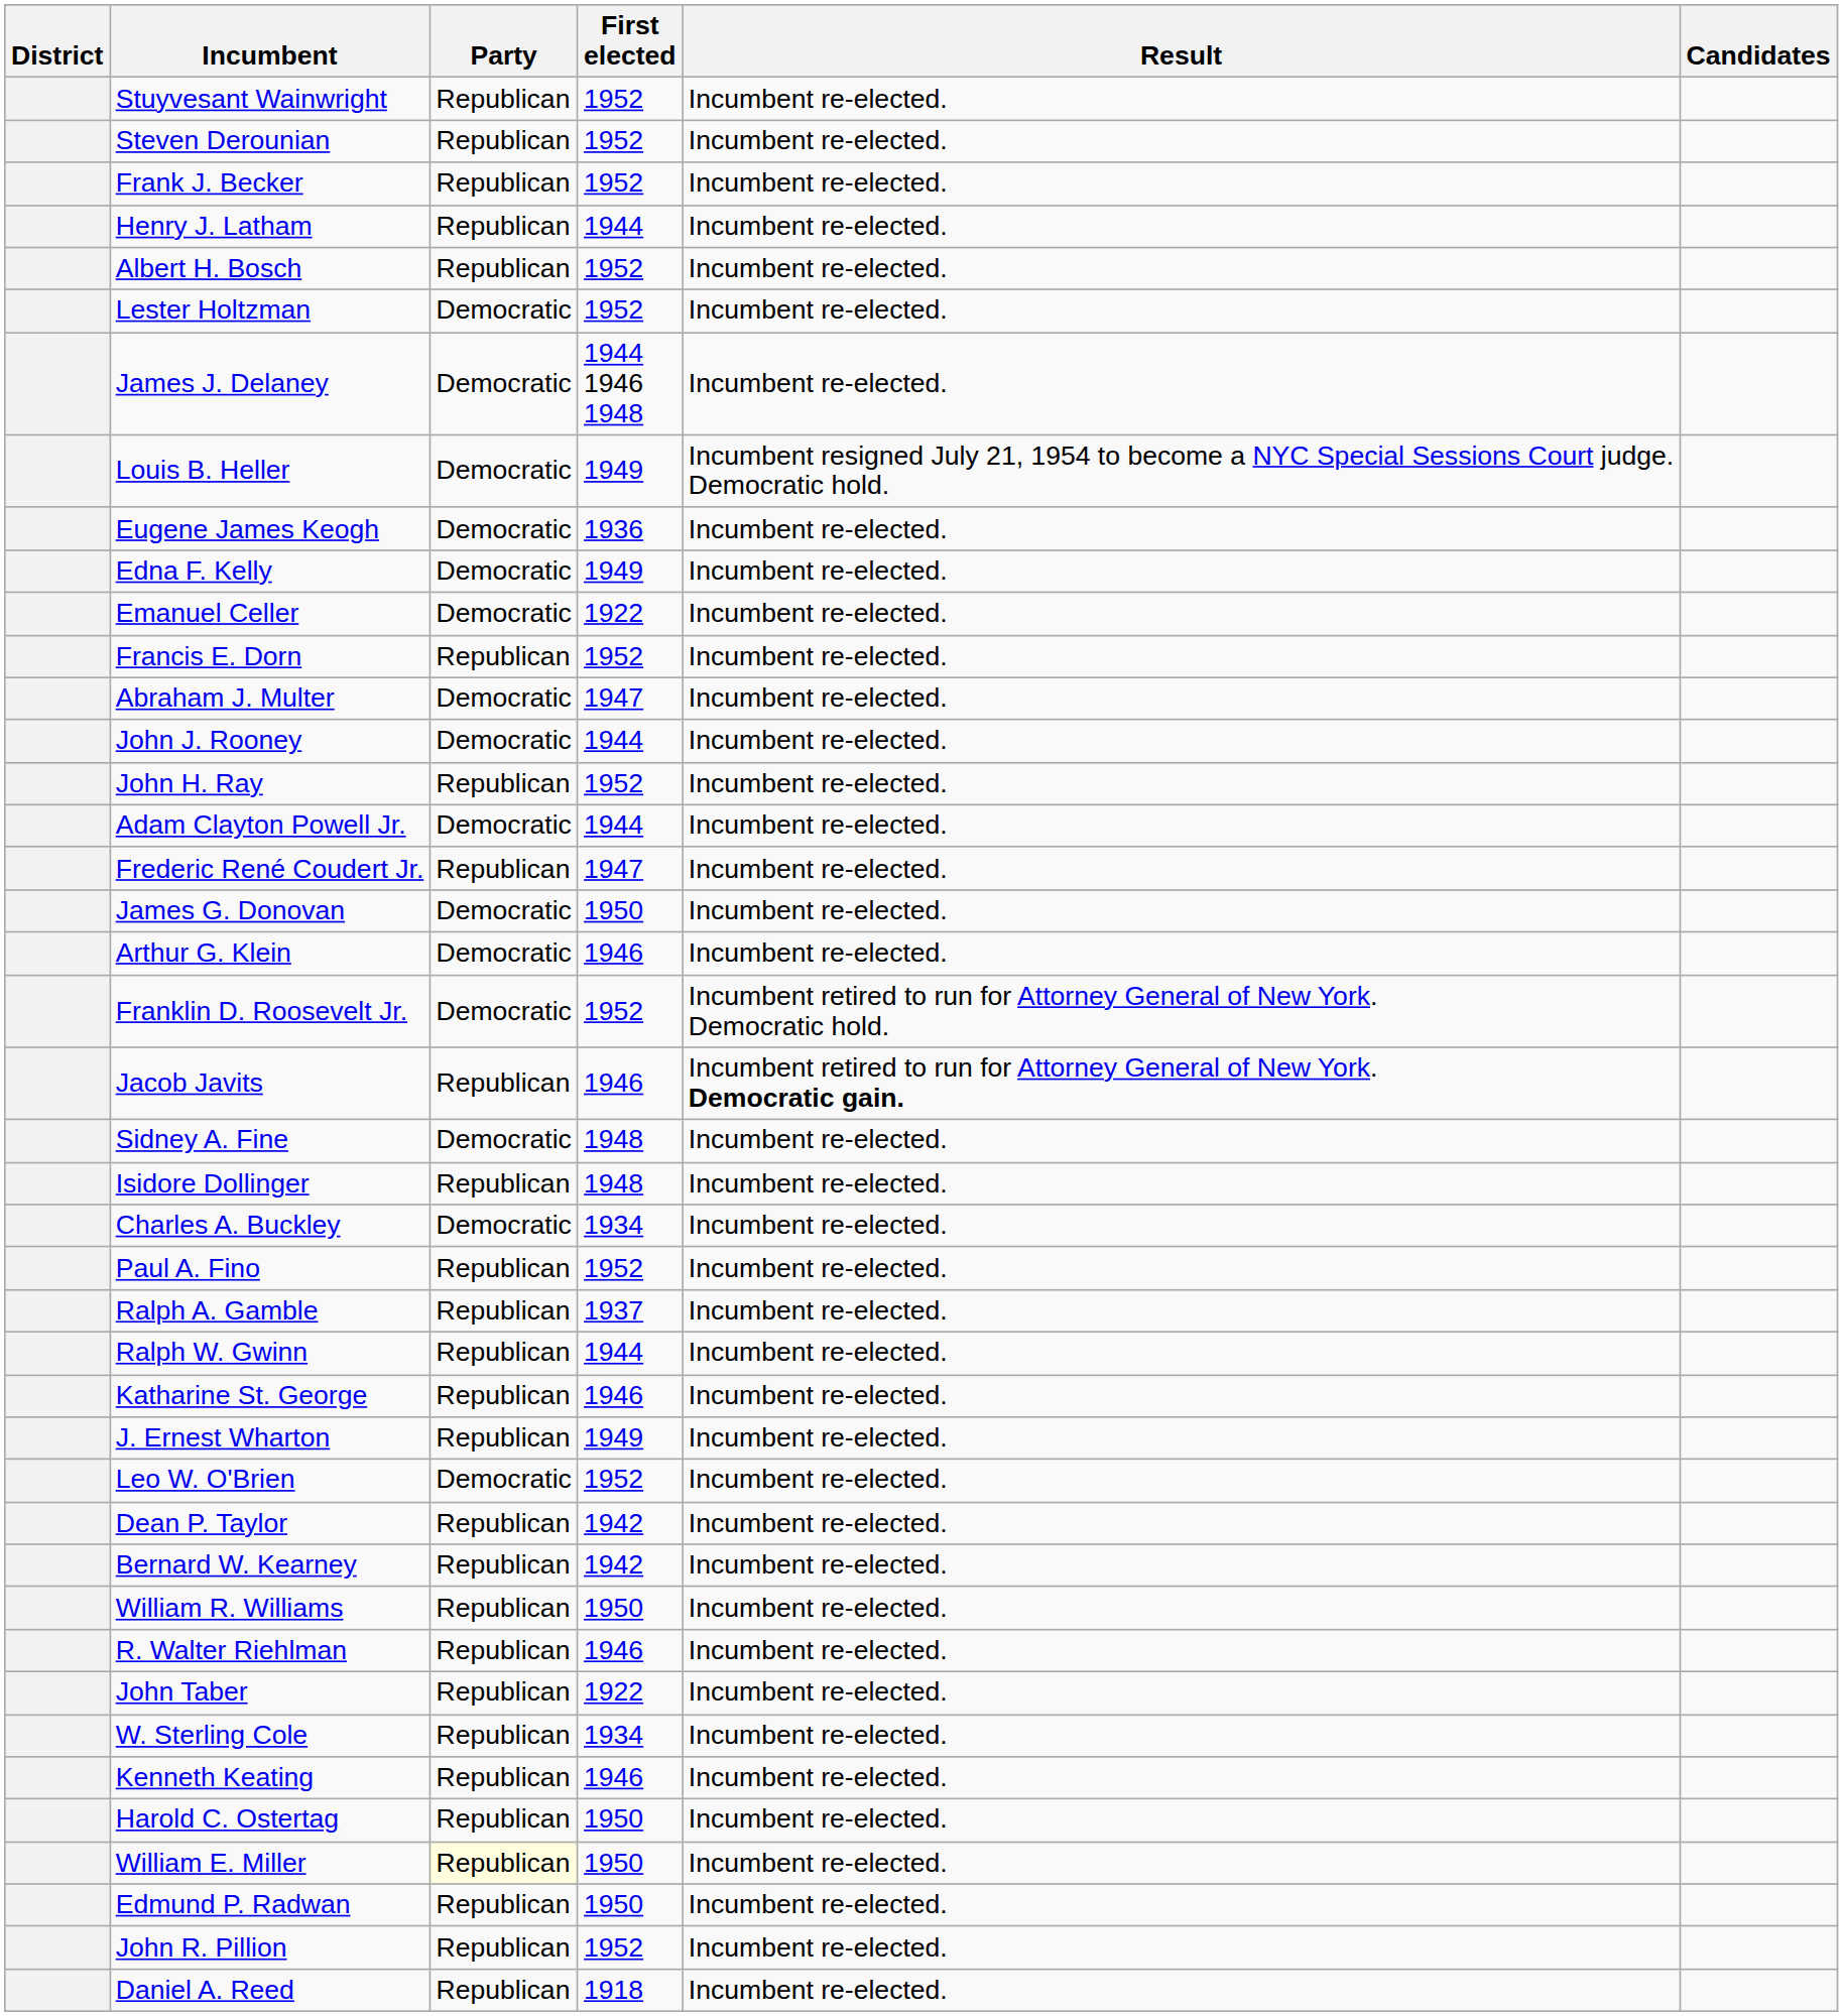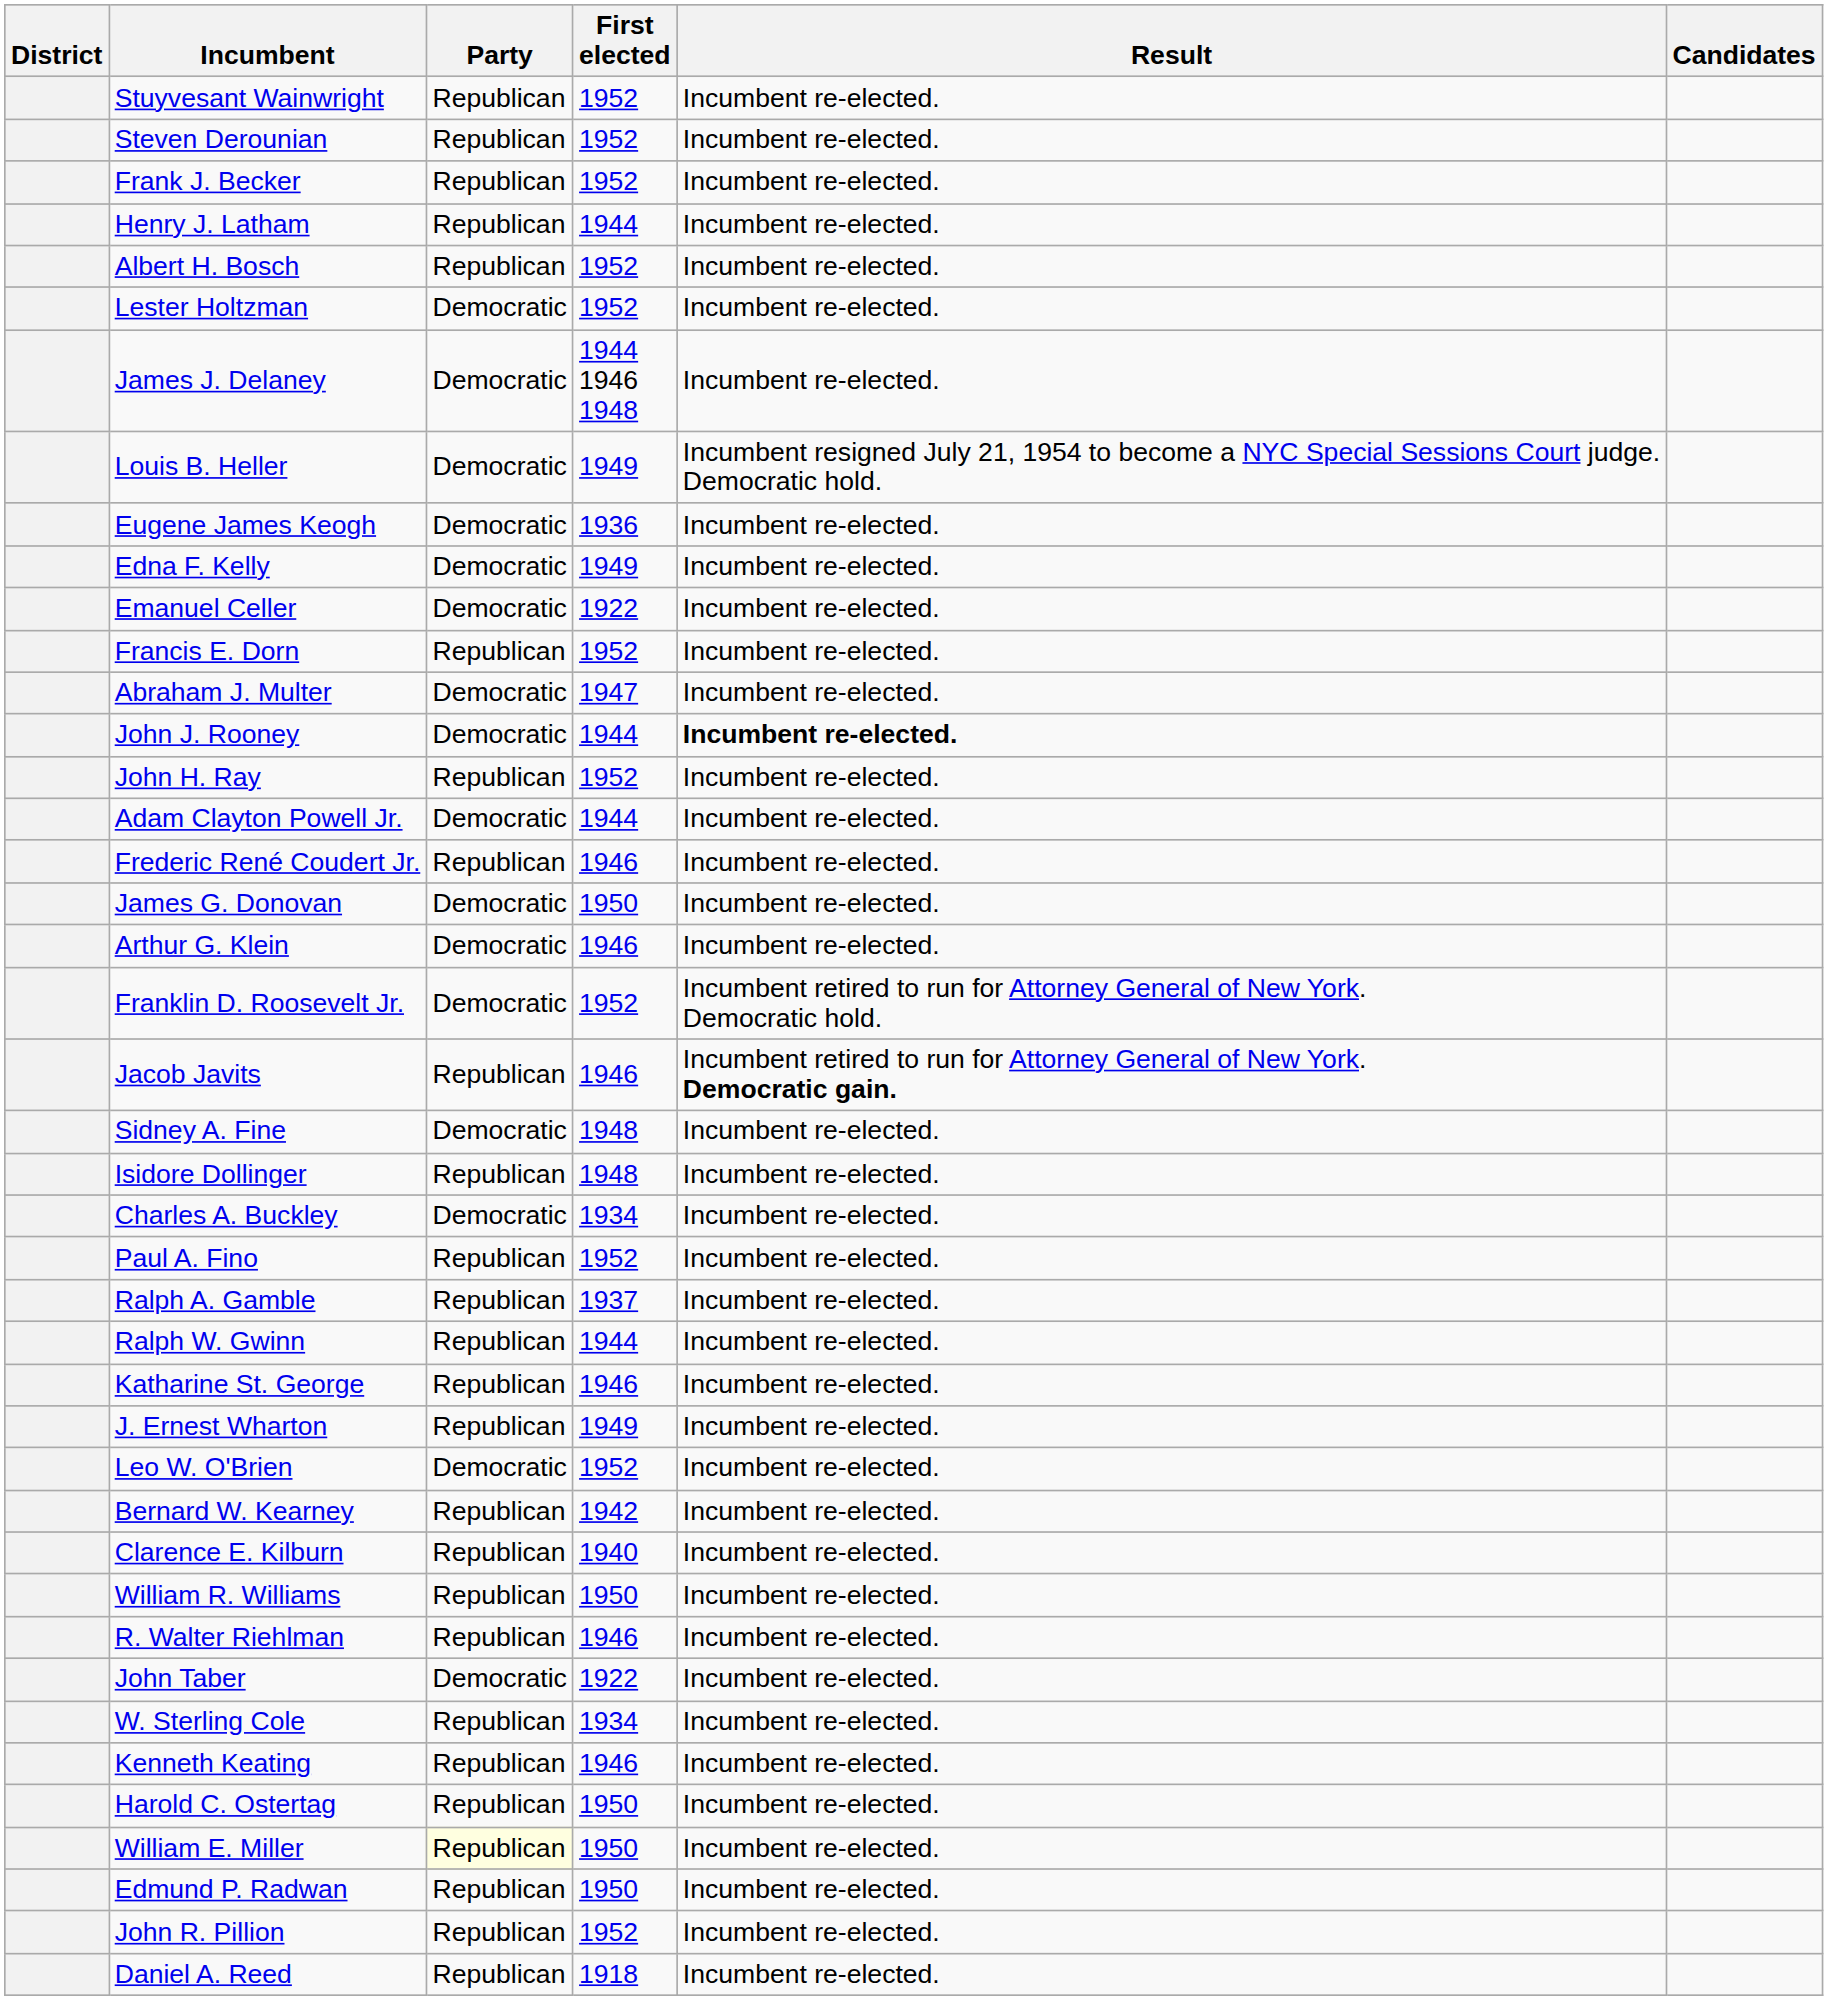John J. Rooney | Result: normal -> bold
Frederic René Coudert Jr. | First elected: 1947 -> 1946
- row: Dean P. Taylor | Republican | 1942 | Incumbent re-elected.
+ row: Clarence E. Kilburn | Republican | 1940 | Incumbent re-elected.
John Taber | Party: Republican -> Democratic
